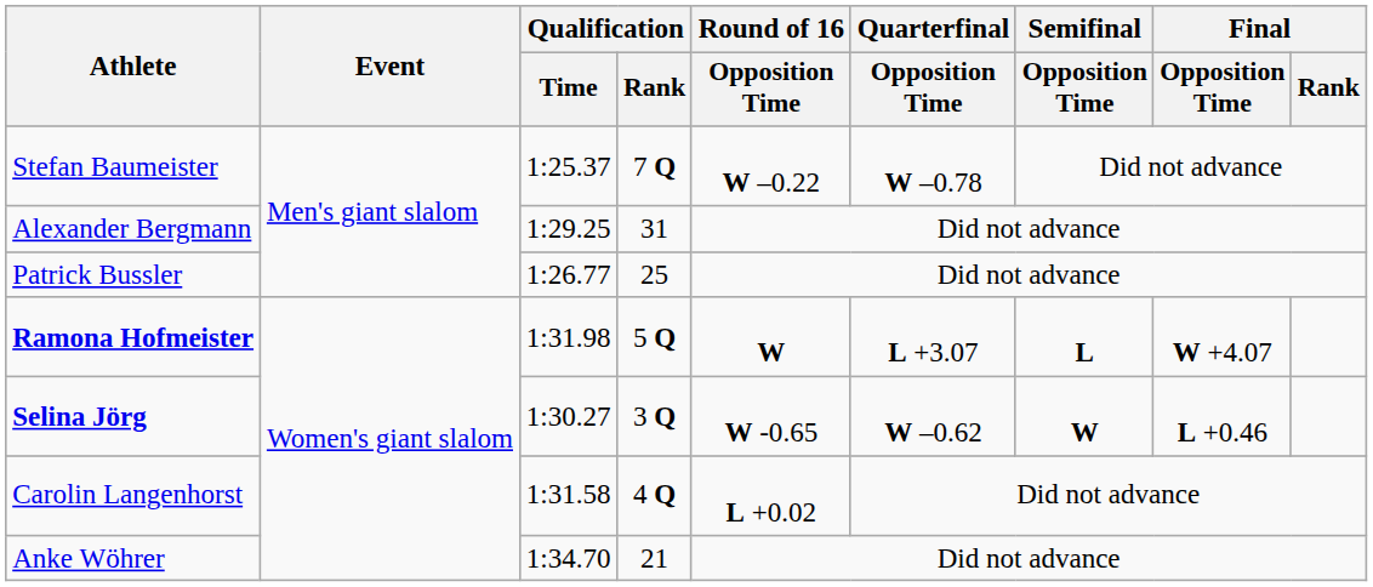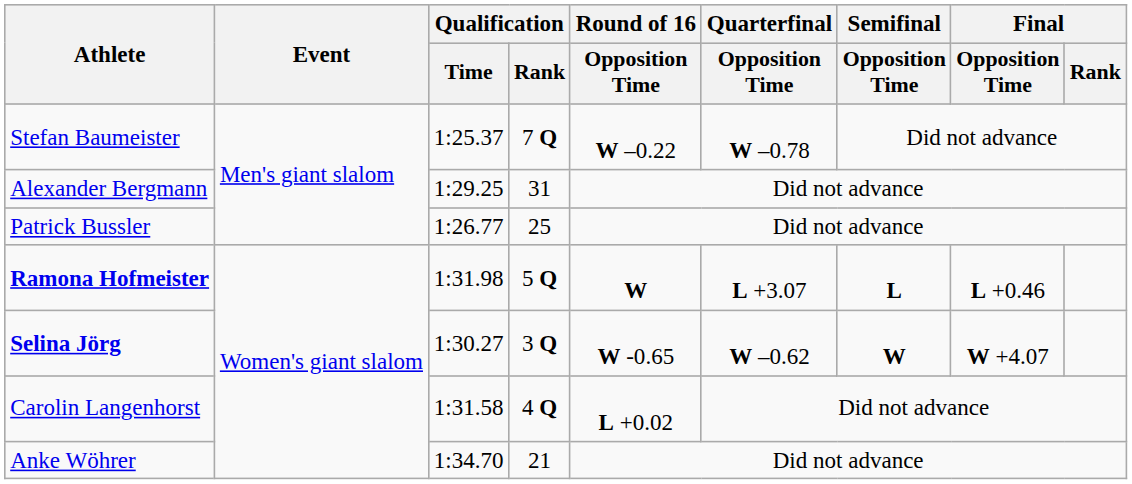Ramona Hofmeister | Final / Opposition Time: W +4.07 -> L +0.46
Selina Jörg | Final / Opposition Time: L +0.46 -> W +4.07
